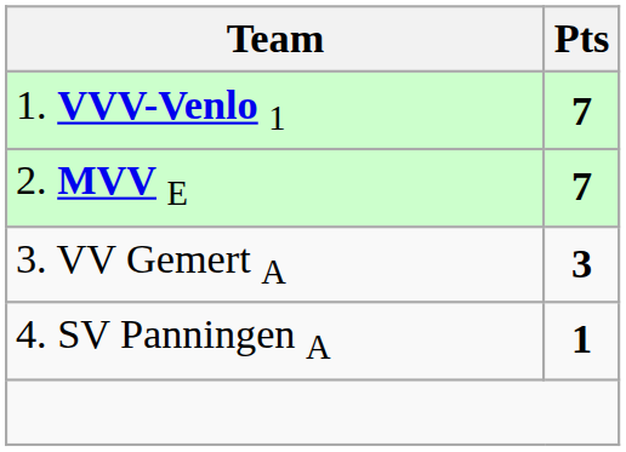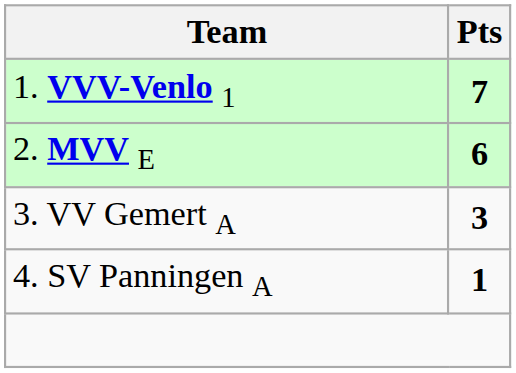2. MVV E | Pts: 7 -> 6
